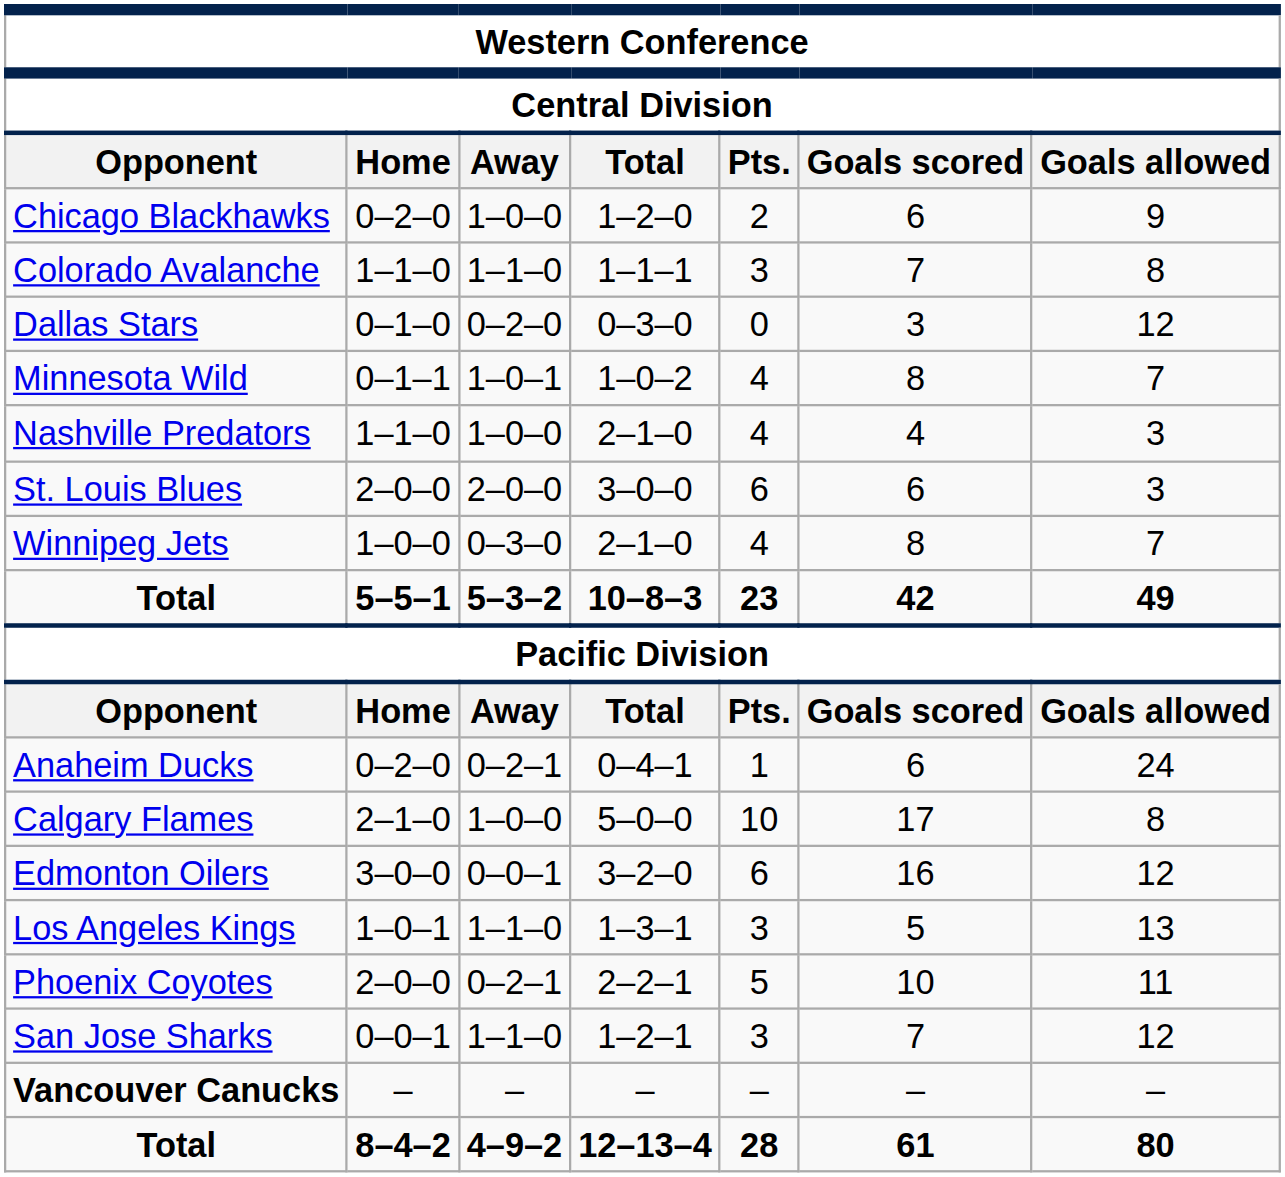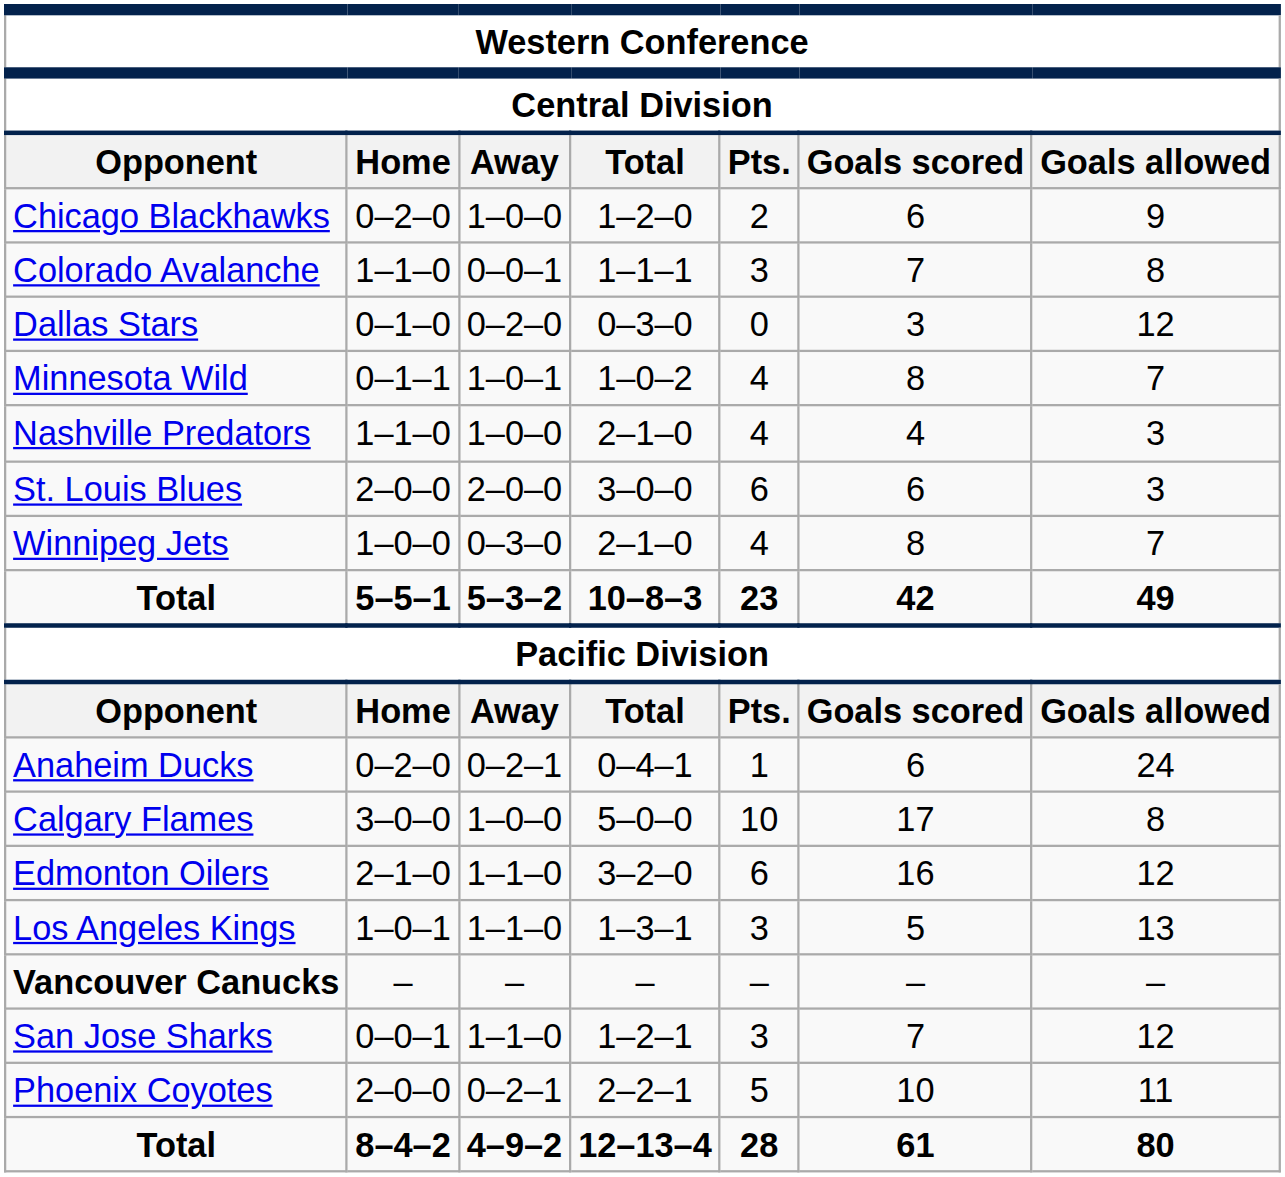Colorado Avalanche | column 3: 1–1–0 -> 0–0–1
Calgary Flames | column 2: 2–1–0 -> 3–0–0
Edmonton Oilers | column 2: 3–0–0 -> 2–1–0
Edmonton Oilers | column 3: 0–0–1 -> 1–1–0
rows swapped: Phoenix Coyotes <-> Vancouver Canucks
